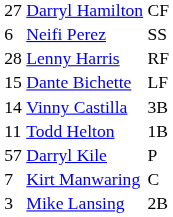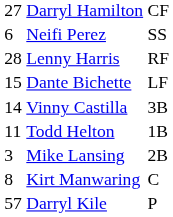rows swapped: Mike Lansing <-> Darryl Kile
Kirt Manwaring | column 1: 7 -> 8
